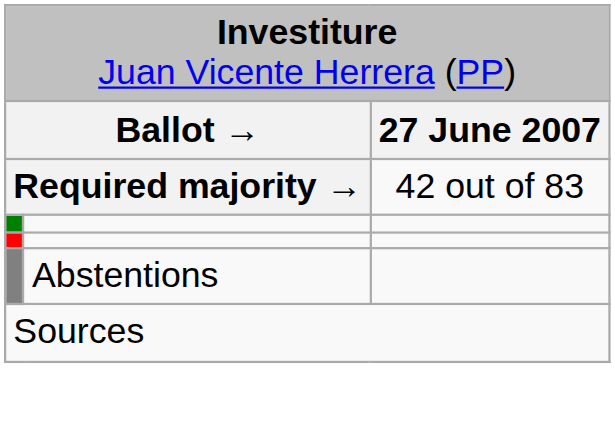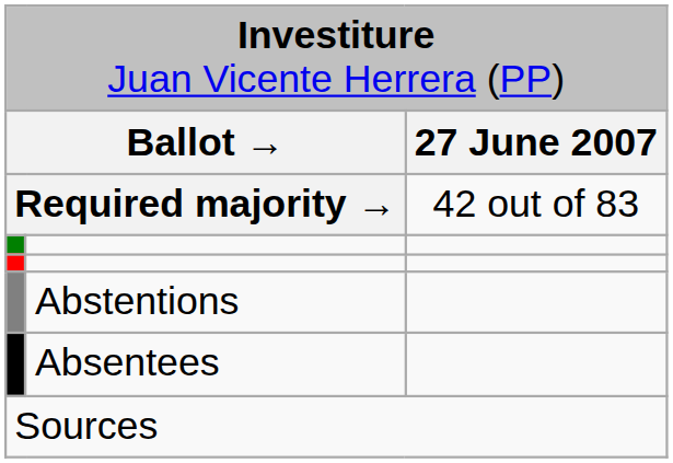+ row: Absentees
